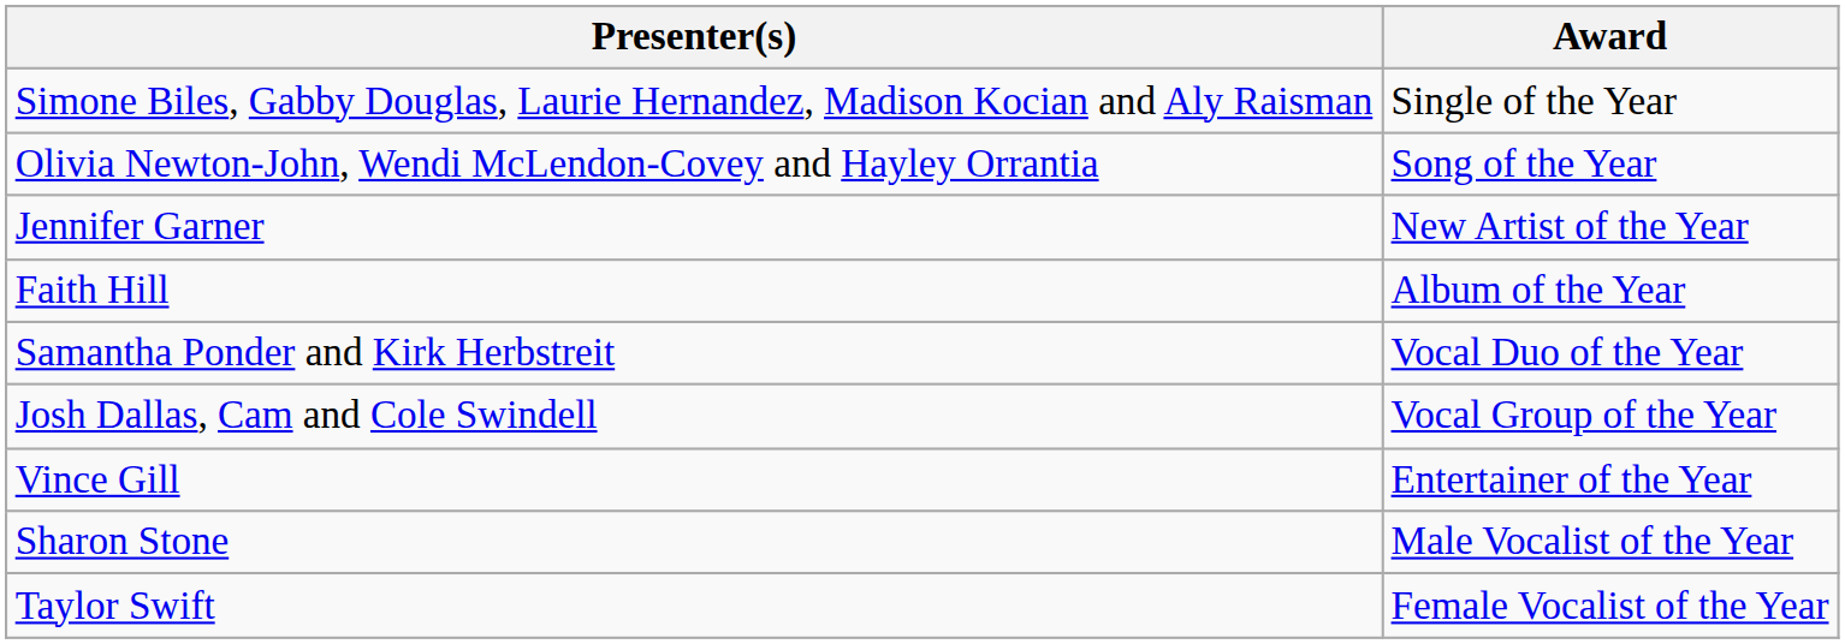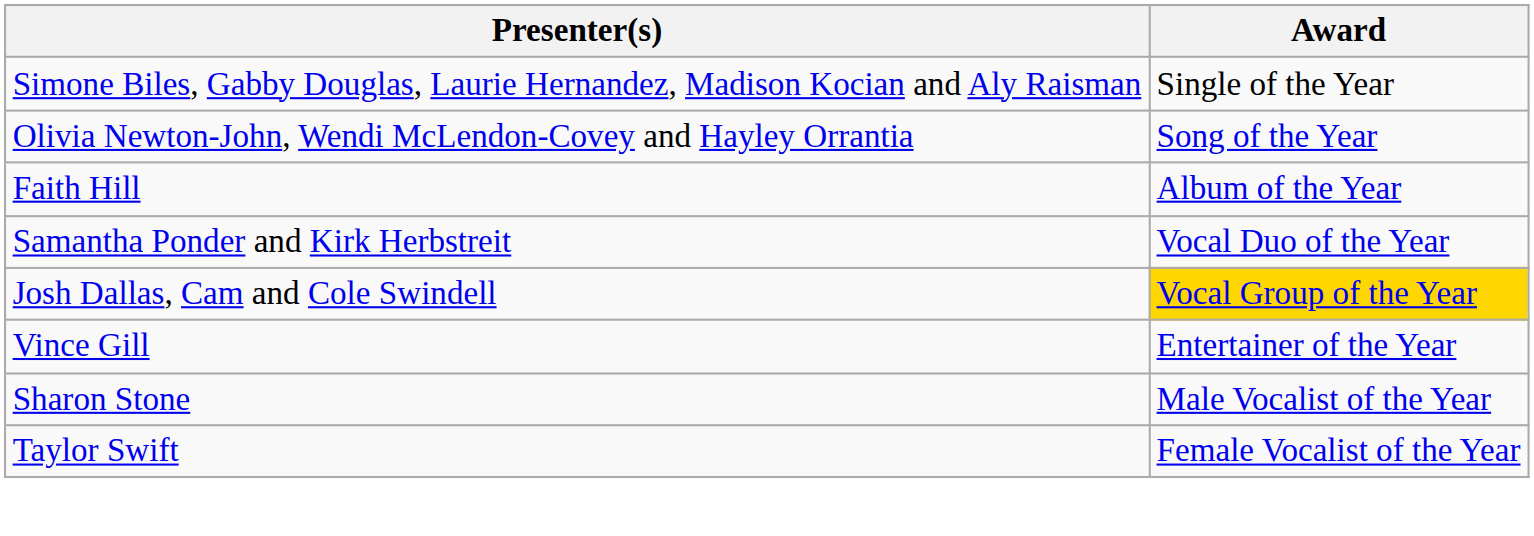- row: Jennifer Garner | New Artist of the Year
Josh Dallas, Cam and Cole Swindell | Award: no background -> gold background
